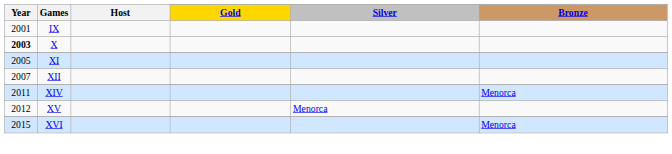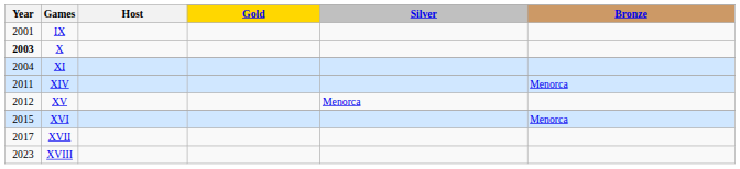XI | Year: 2005 -> 2004
- row: 2007 | XII
+ row: 2017 | XVII
+ row: 2023 | XVIII
